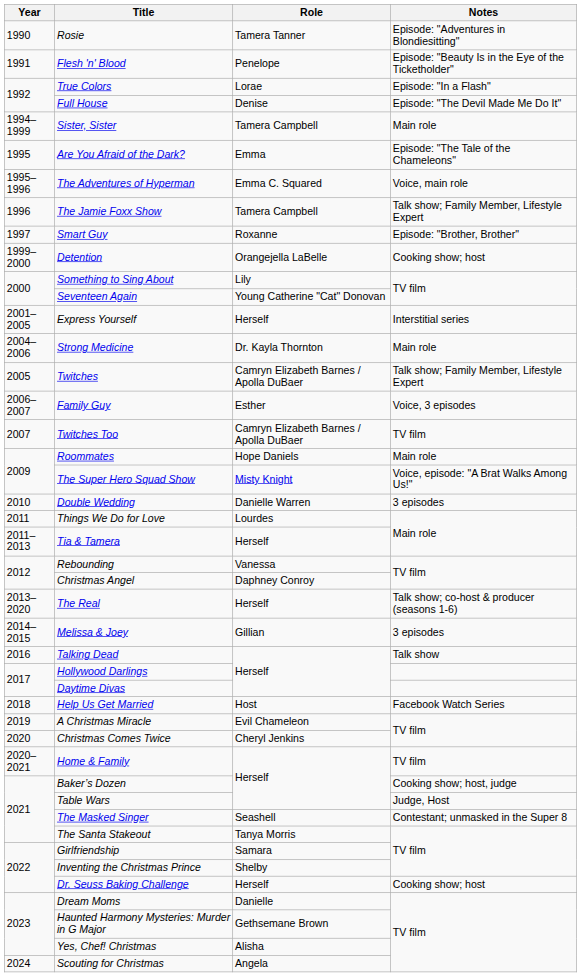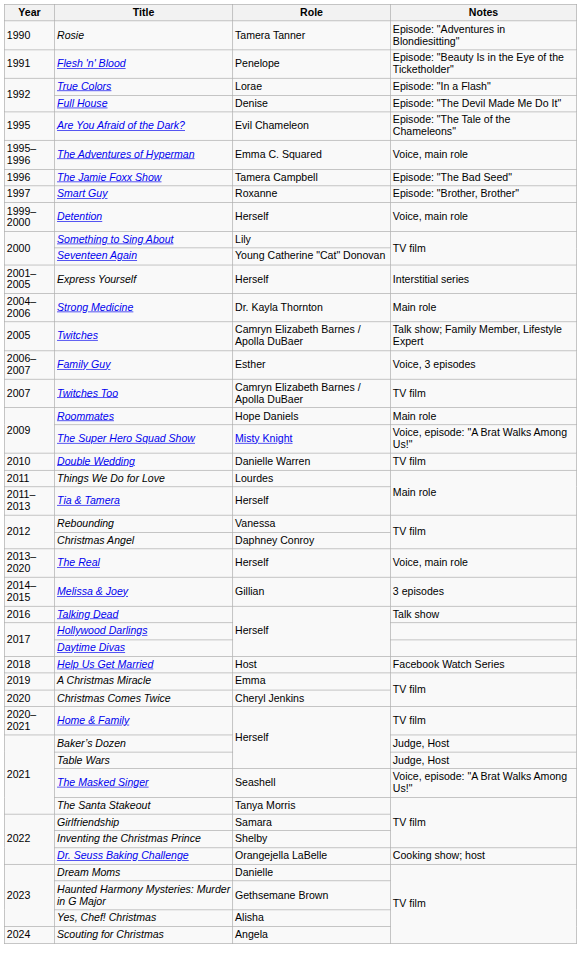- row: 1994–1999 | Sister, Sister | Tamera Campbell | Main role
Are You Afraid of the Dark? | Role: Emma -> Evil Chameleon
The Jamie Foxx Show | Notes: Talk show; Family Member, Lifestyle Expert -> Episode: "The Bad Seed"
Detention | Role: Orangejella LaBelle -> Herself
Detention | Notes: Cooking show; host -> Voice, main role
Double Wedding | Notes: 3 episodes -> TV film
The Real | Notes: Talk show; co-host & producer (seasons 1-6) -> Voice, main role
A Christmas Miracle | Role: Evil Chameleon -> Emma
Baker’s Dozen | Notes: Cooking show; host, judge -> Judge, Host
The Masked Singer | Notes: Contestant; unmasked in the Super 8 -> Voice, episode: "A Brat Walks Among Us!"
Dr. Seuss Baking Challenge | Role: Herself -> Orangejella LaBelle
